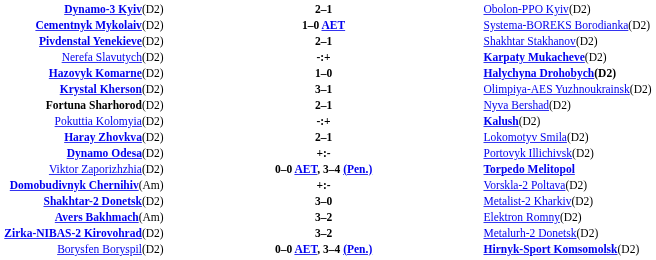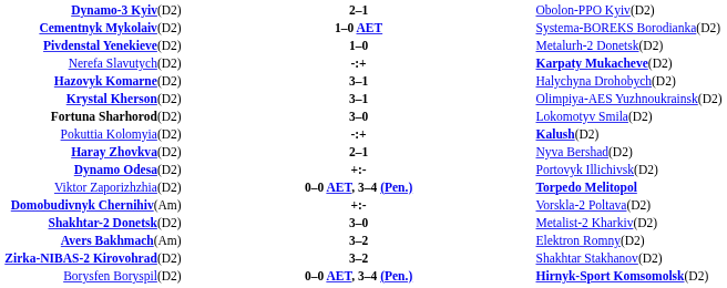Pivdenstal Yenekieve(D2) | column 2: 2–1 -> 1–0
Pivdenstal Yenekieve(D2) | column 3: Shakhtar Stakhanov(D2) -> Metalurh-2 Donetsk(D2)
Hazovyk Komarne(D2) | column 2: 1–0 -> 3–1
Hazovyk Komarne(D2) | column 3: bold -> normal
Fortuna Sharhorod(D2) | column 2: 2–1 -> 3–0
Fortuna Sharhorod(D2) | column 3: Nyva Bershad(D2) -> Lokomotyv Smila(D2)
Haray Zhovkva(D2) | column 3: Lokomotyv Smila(D2) -> Nyva Bershad(D2)
Zirka-NIBAS-2 Kirovohrad(D2) | column 3: Metalurh-2 Donetsk(D2) -> Shakhtar Stakhanov(D2)
